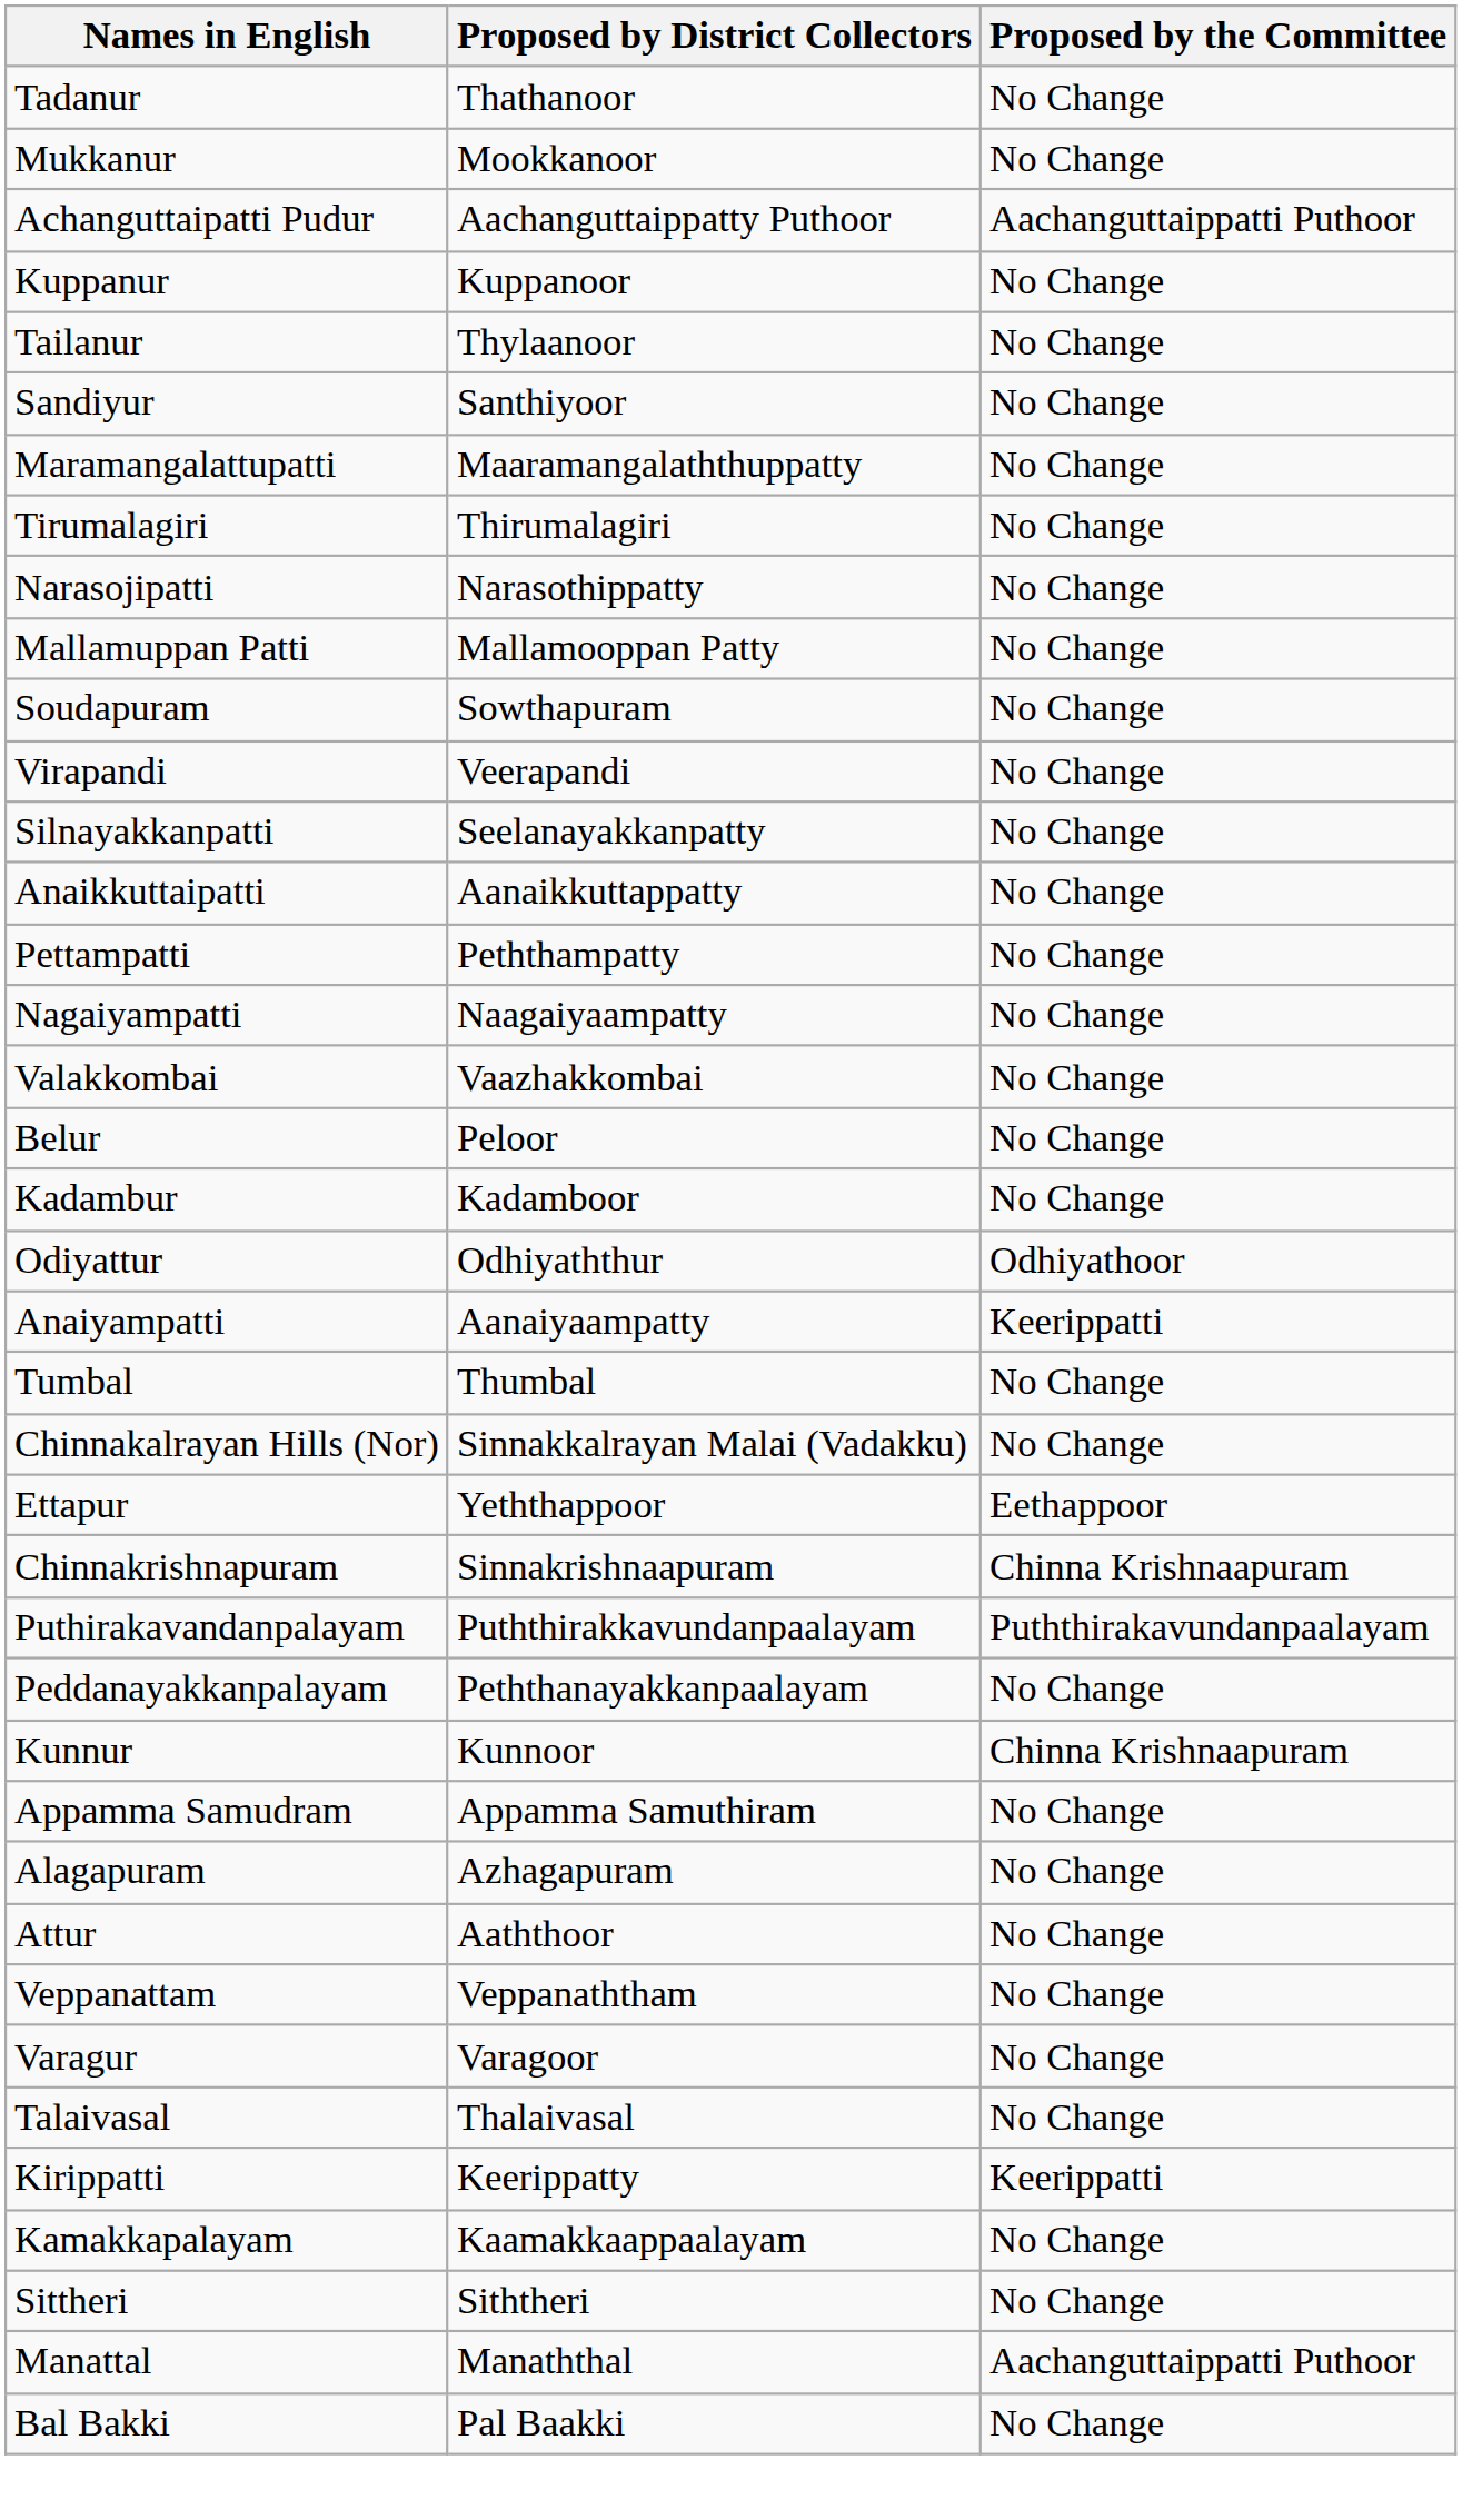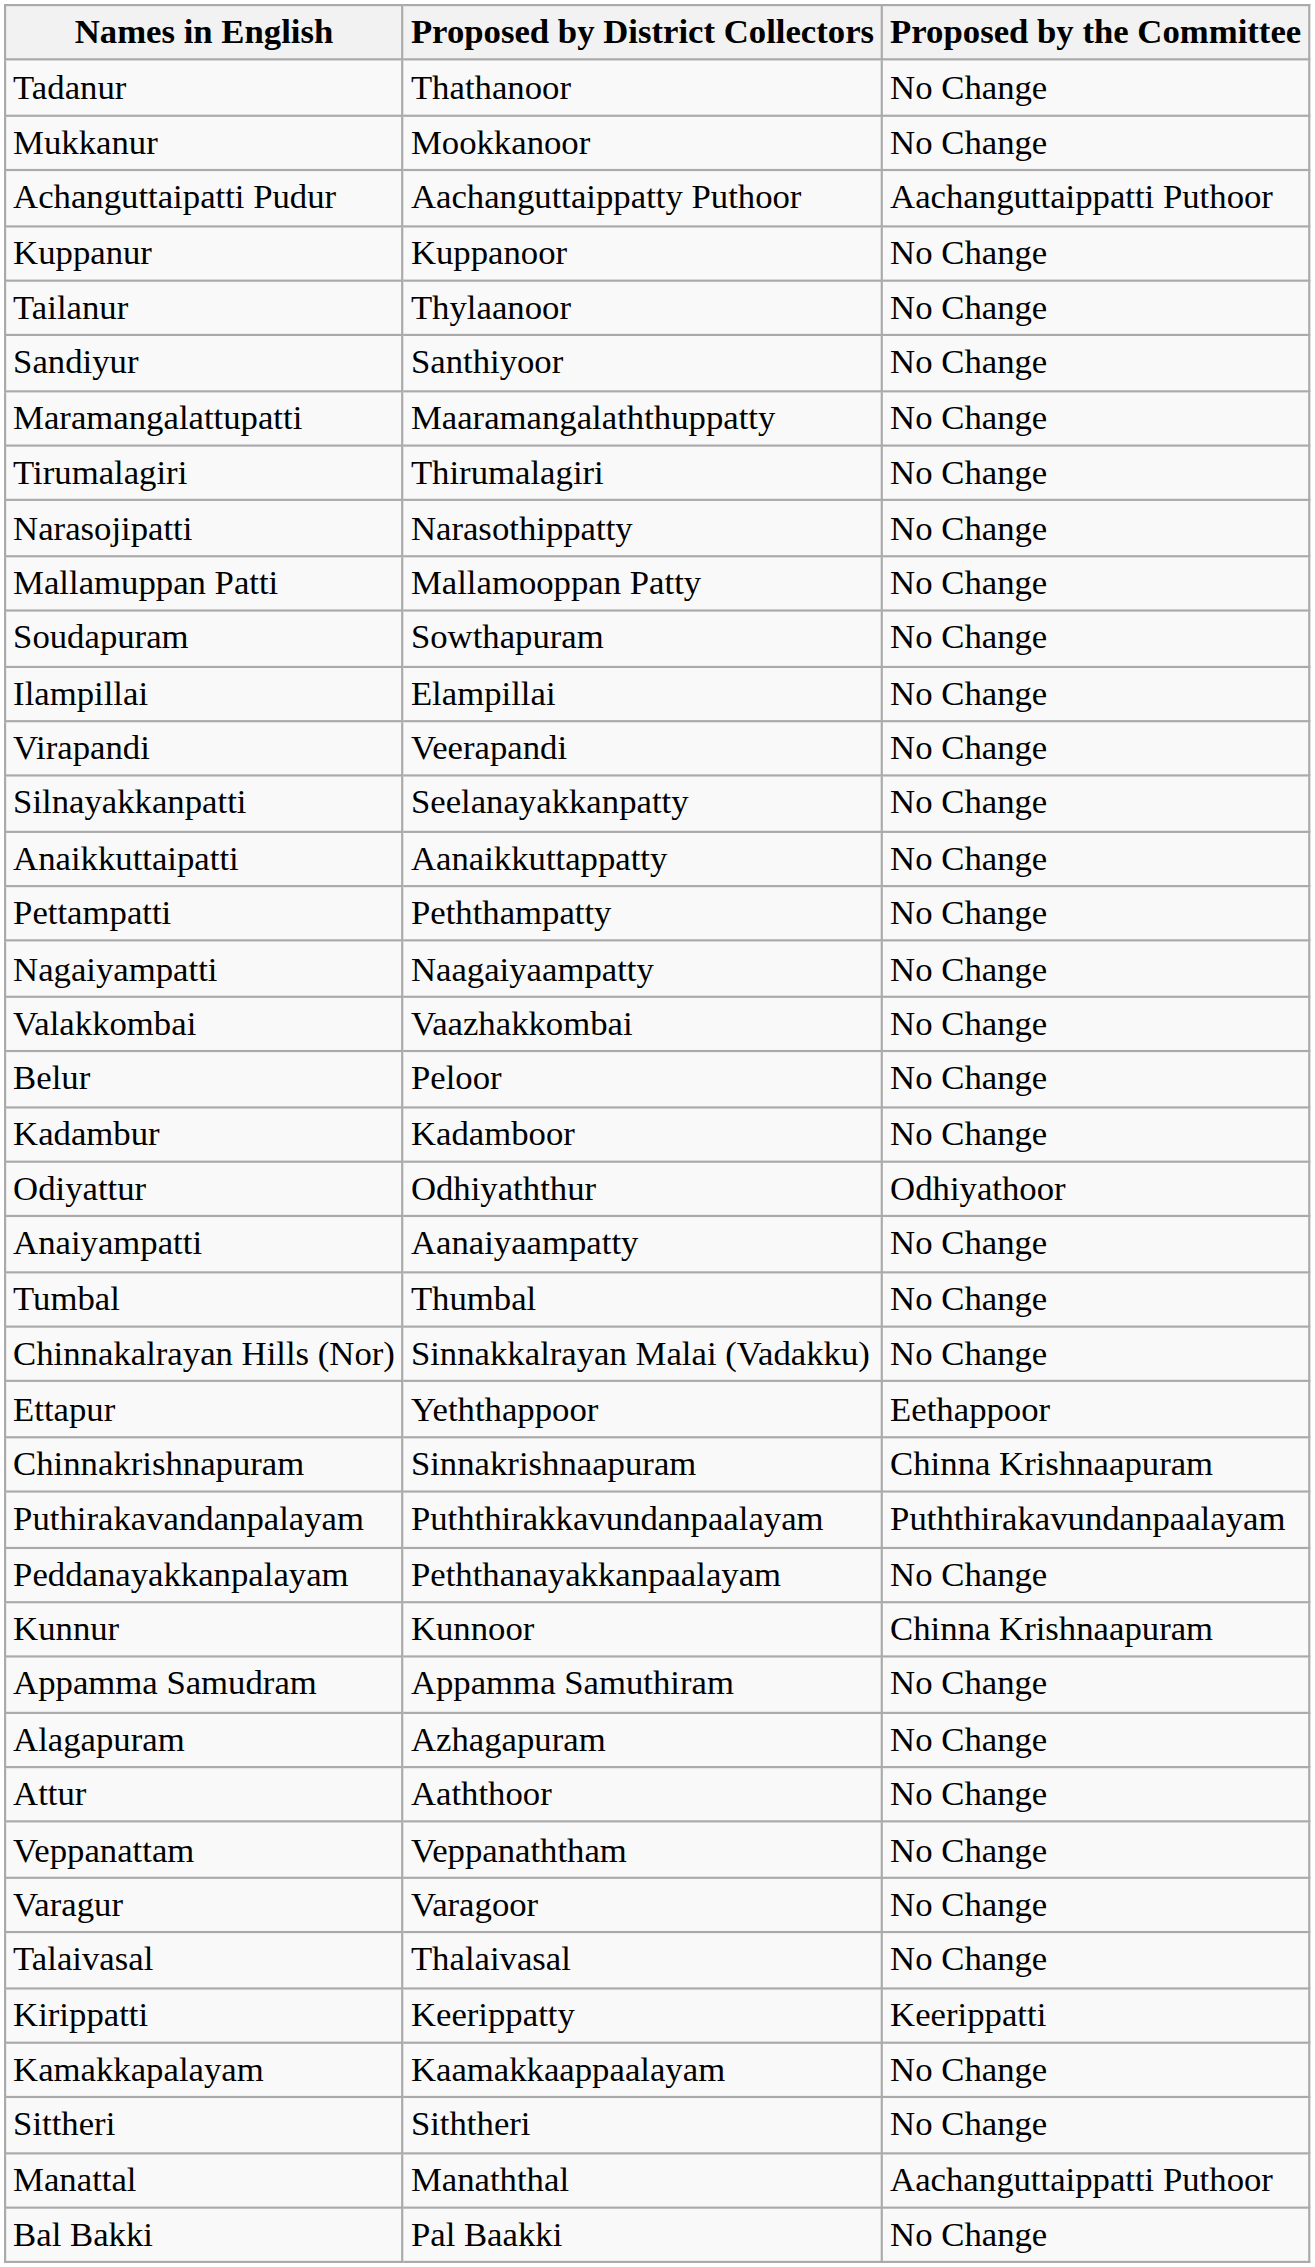+ row: Ilampillai | Elampillai | No Change
Anaiyampatti | Proposed by the Committee: Keerippatti -> No Change
